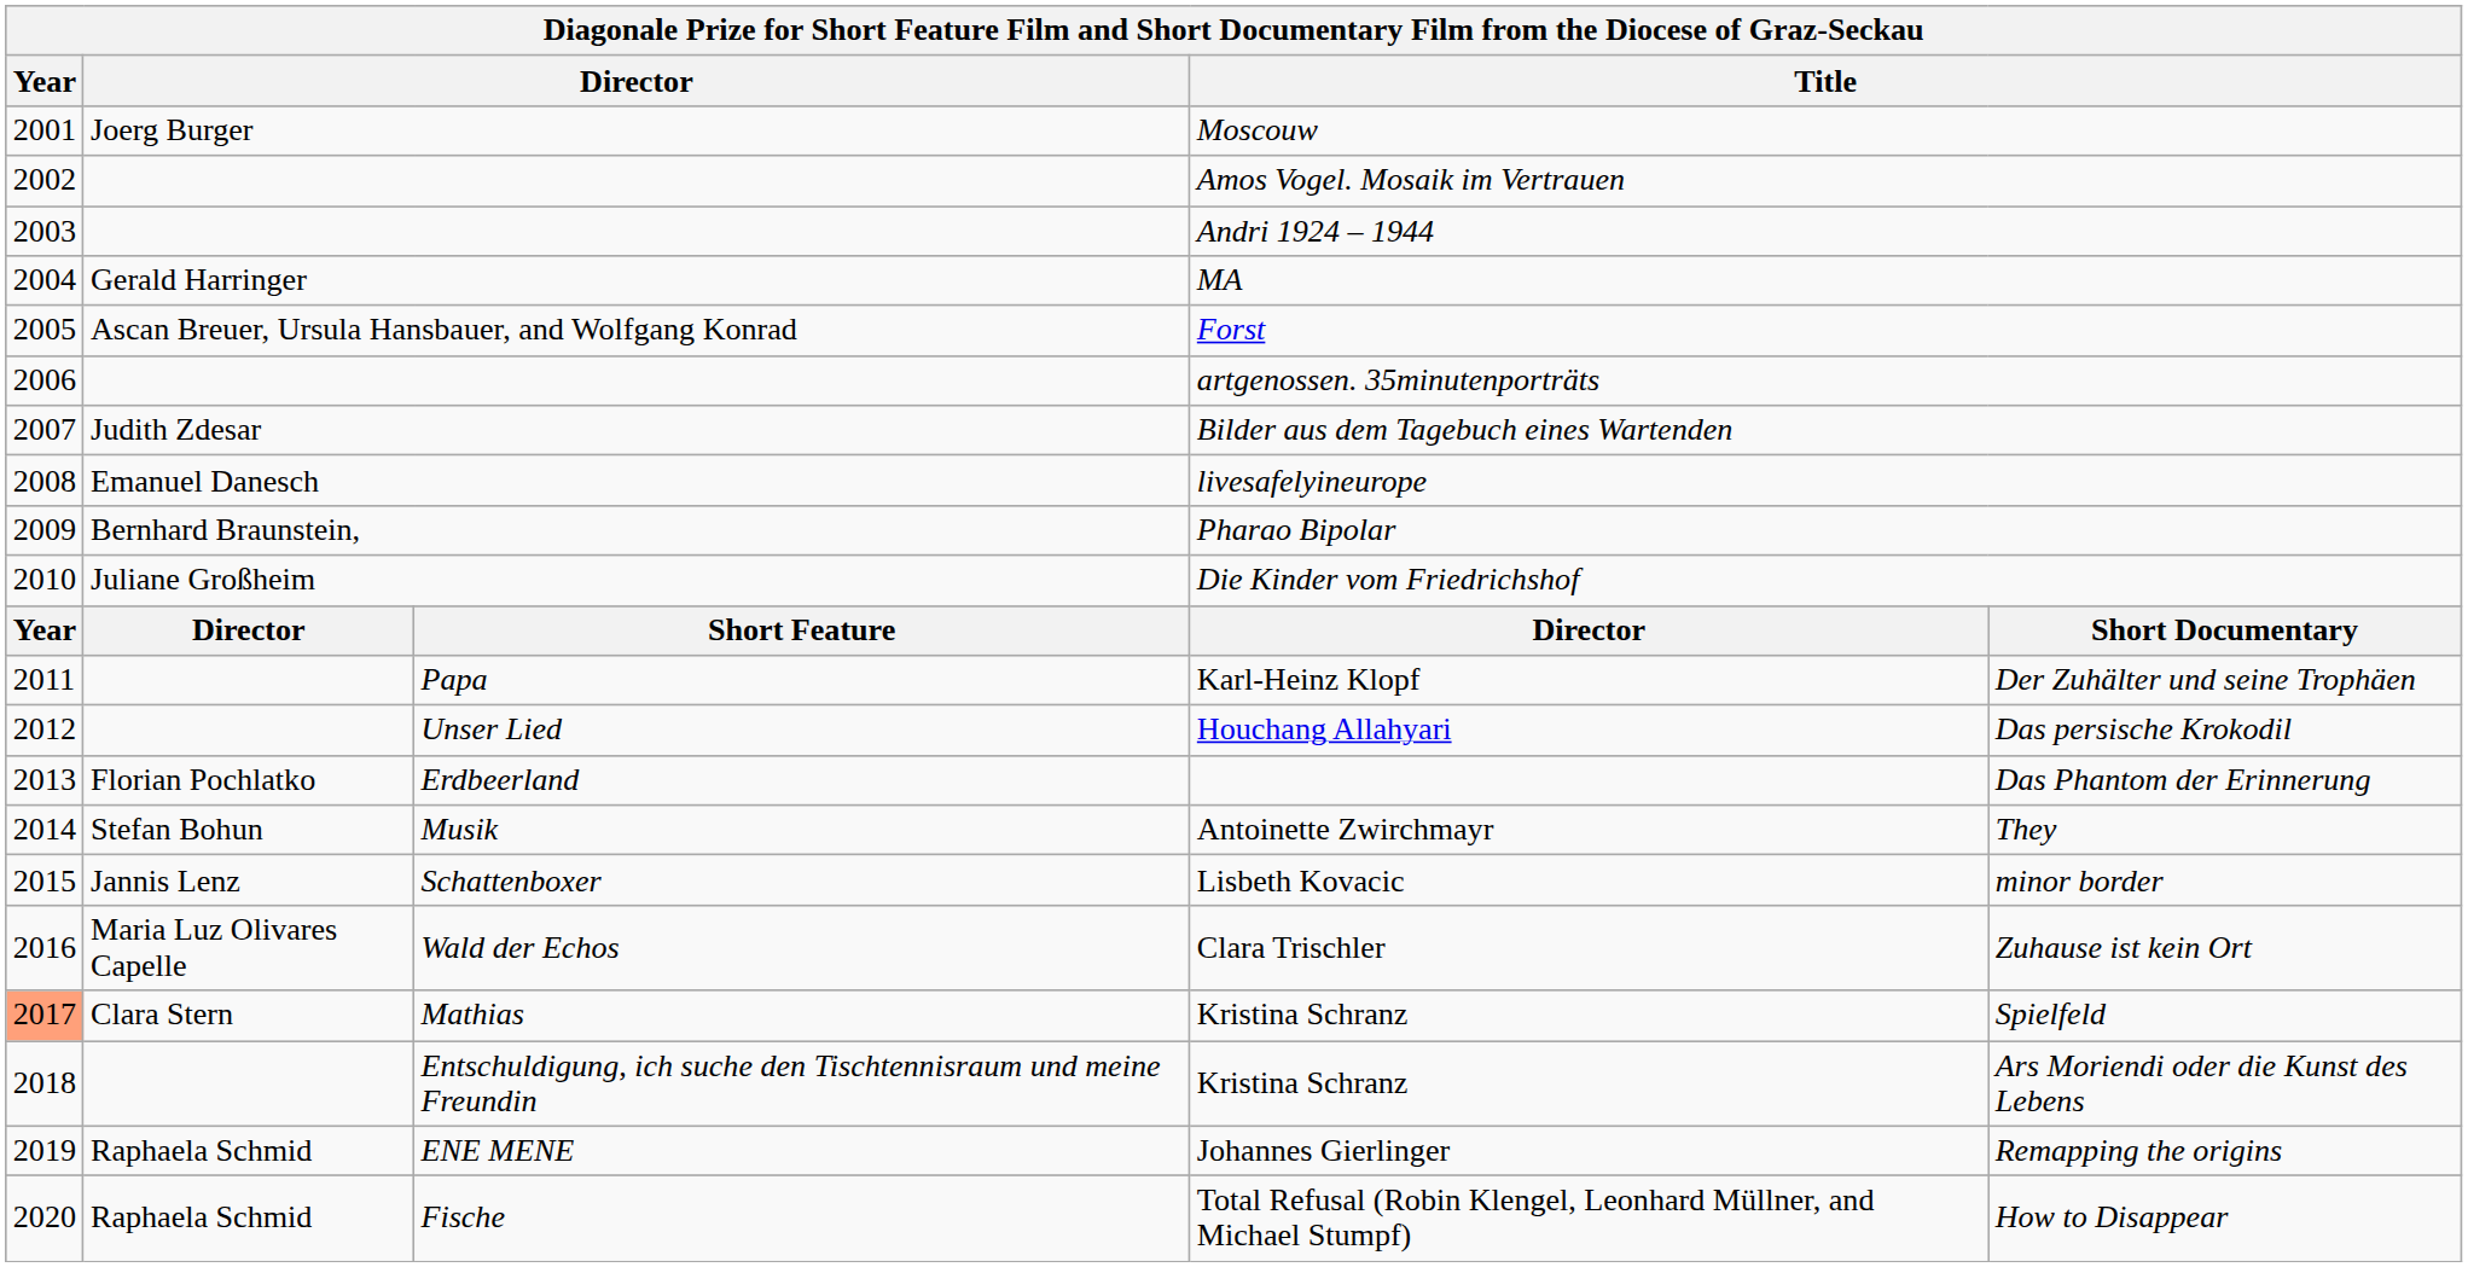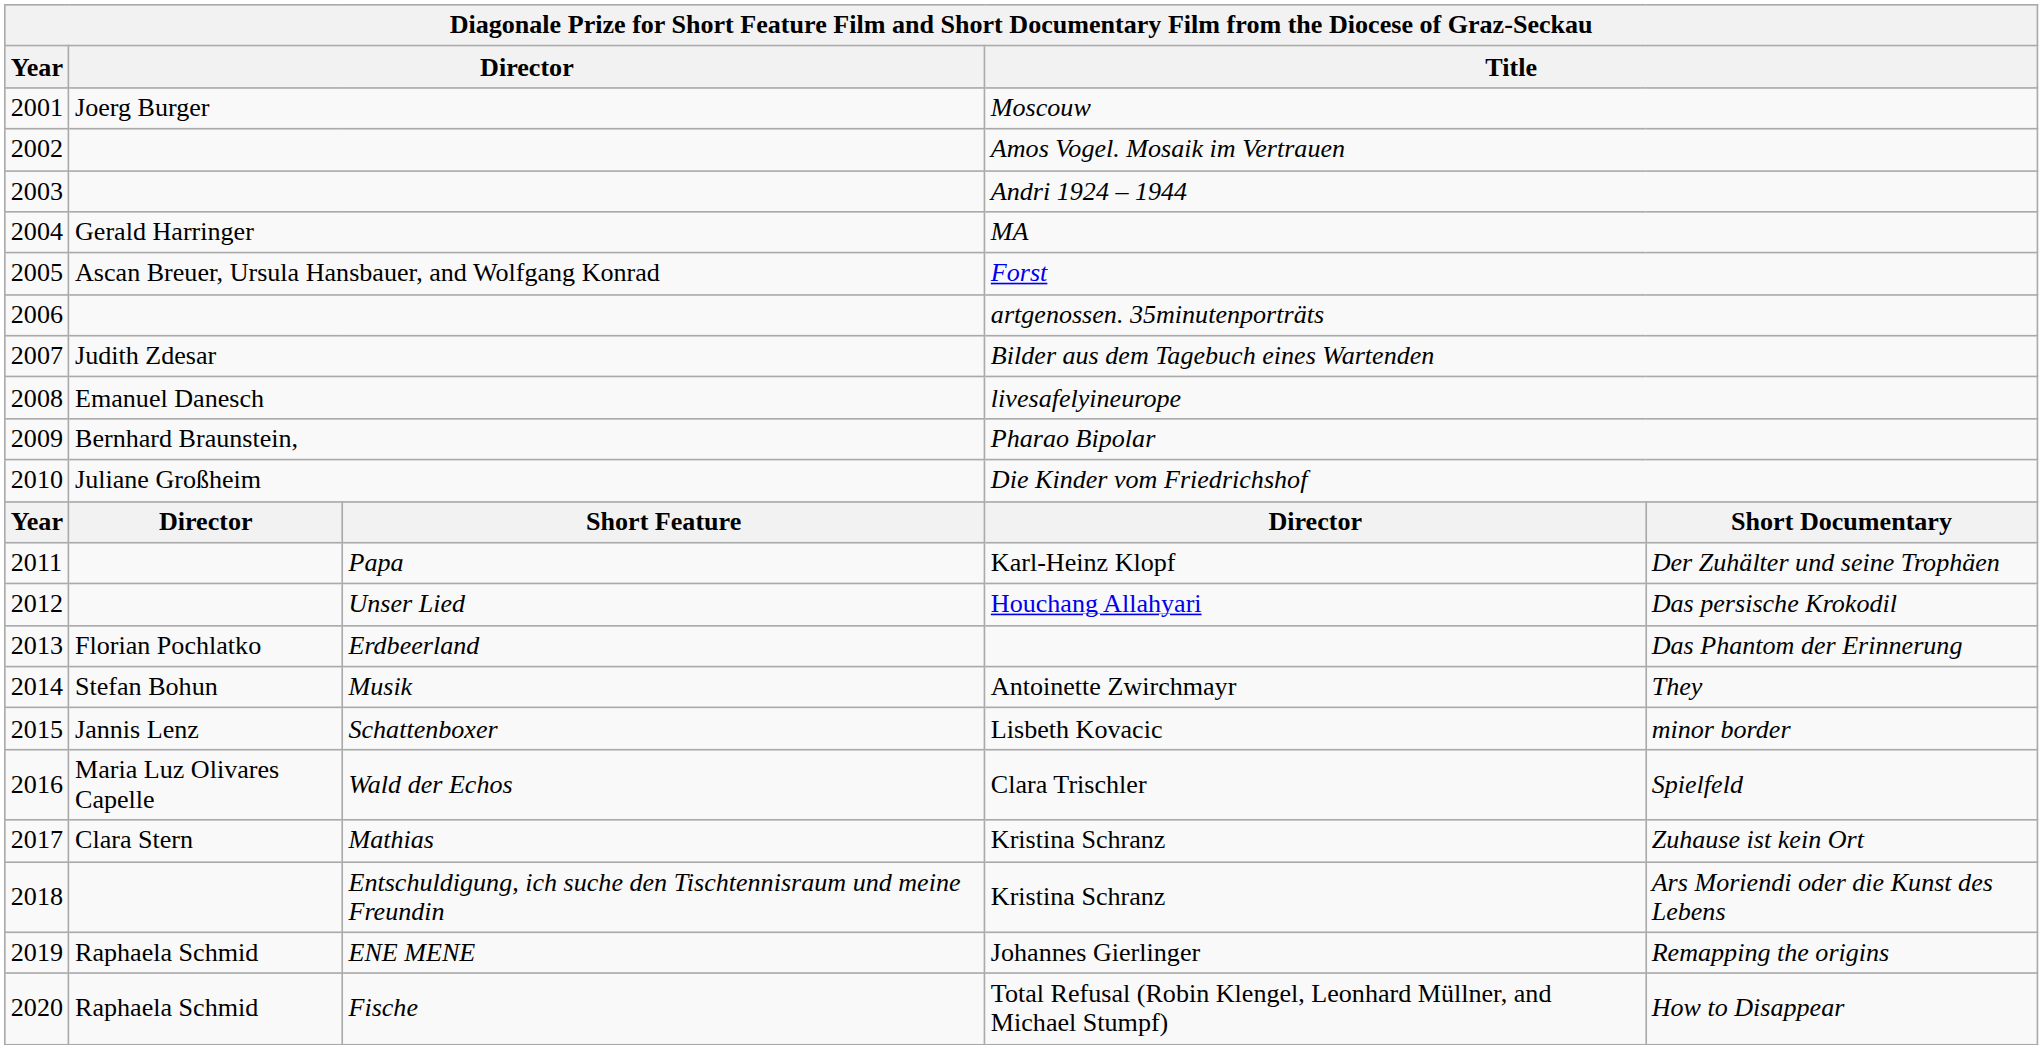Clara Trischler | column 5: Zuhause ist kein Ort -> Spielfeld
Mathias / Kristina Schranz | Year: lightsalmon background -> no background
Mathias / Kristina Schranz | column 5: Spielfeld -> Zuhause ist kein Ort
